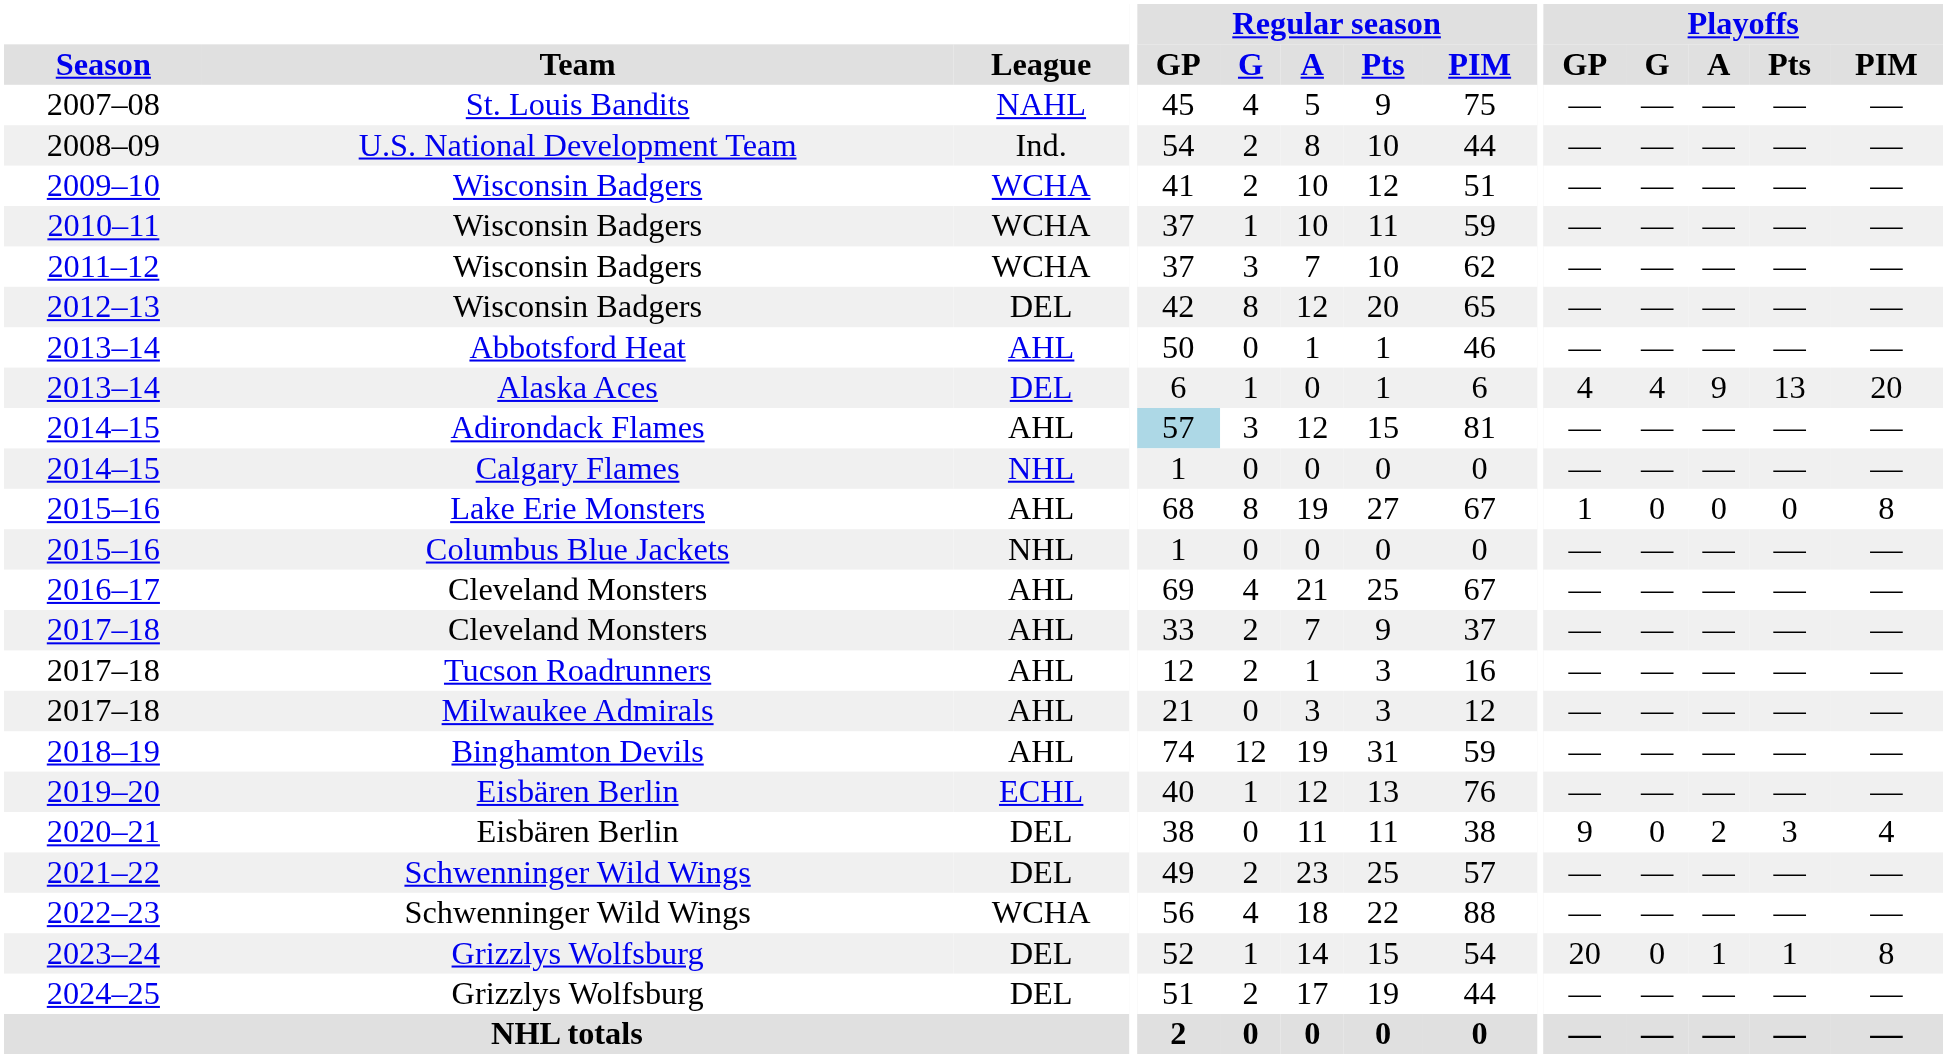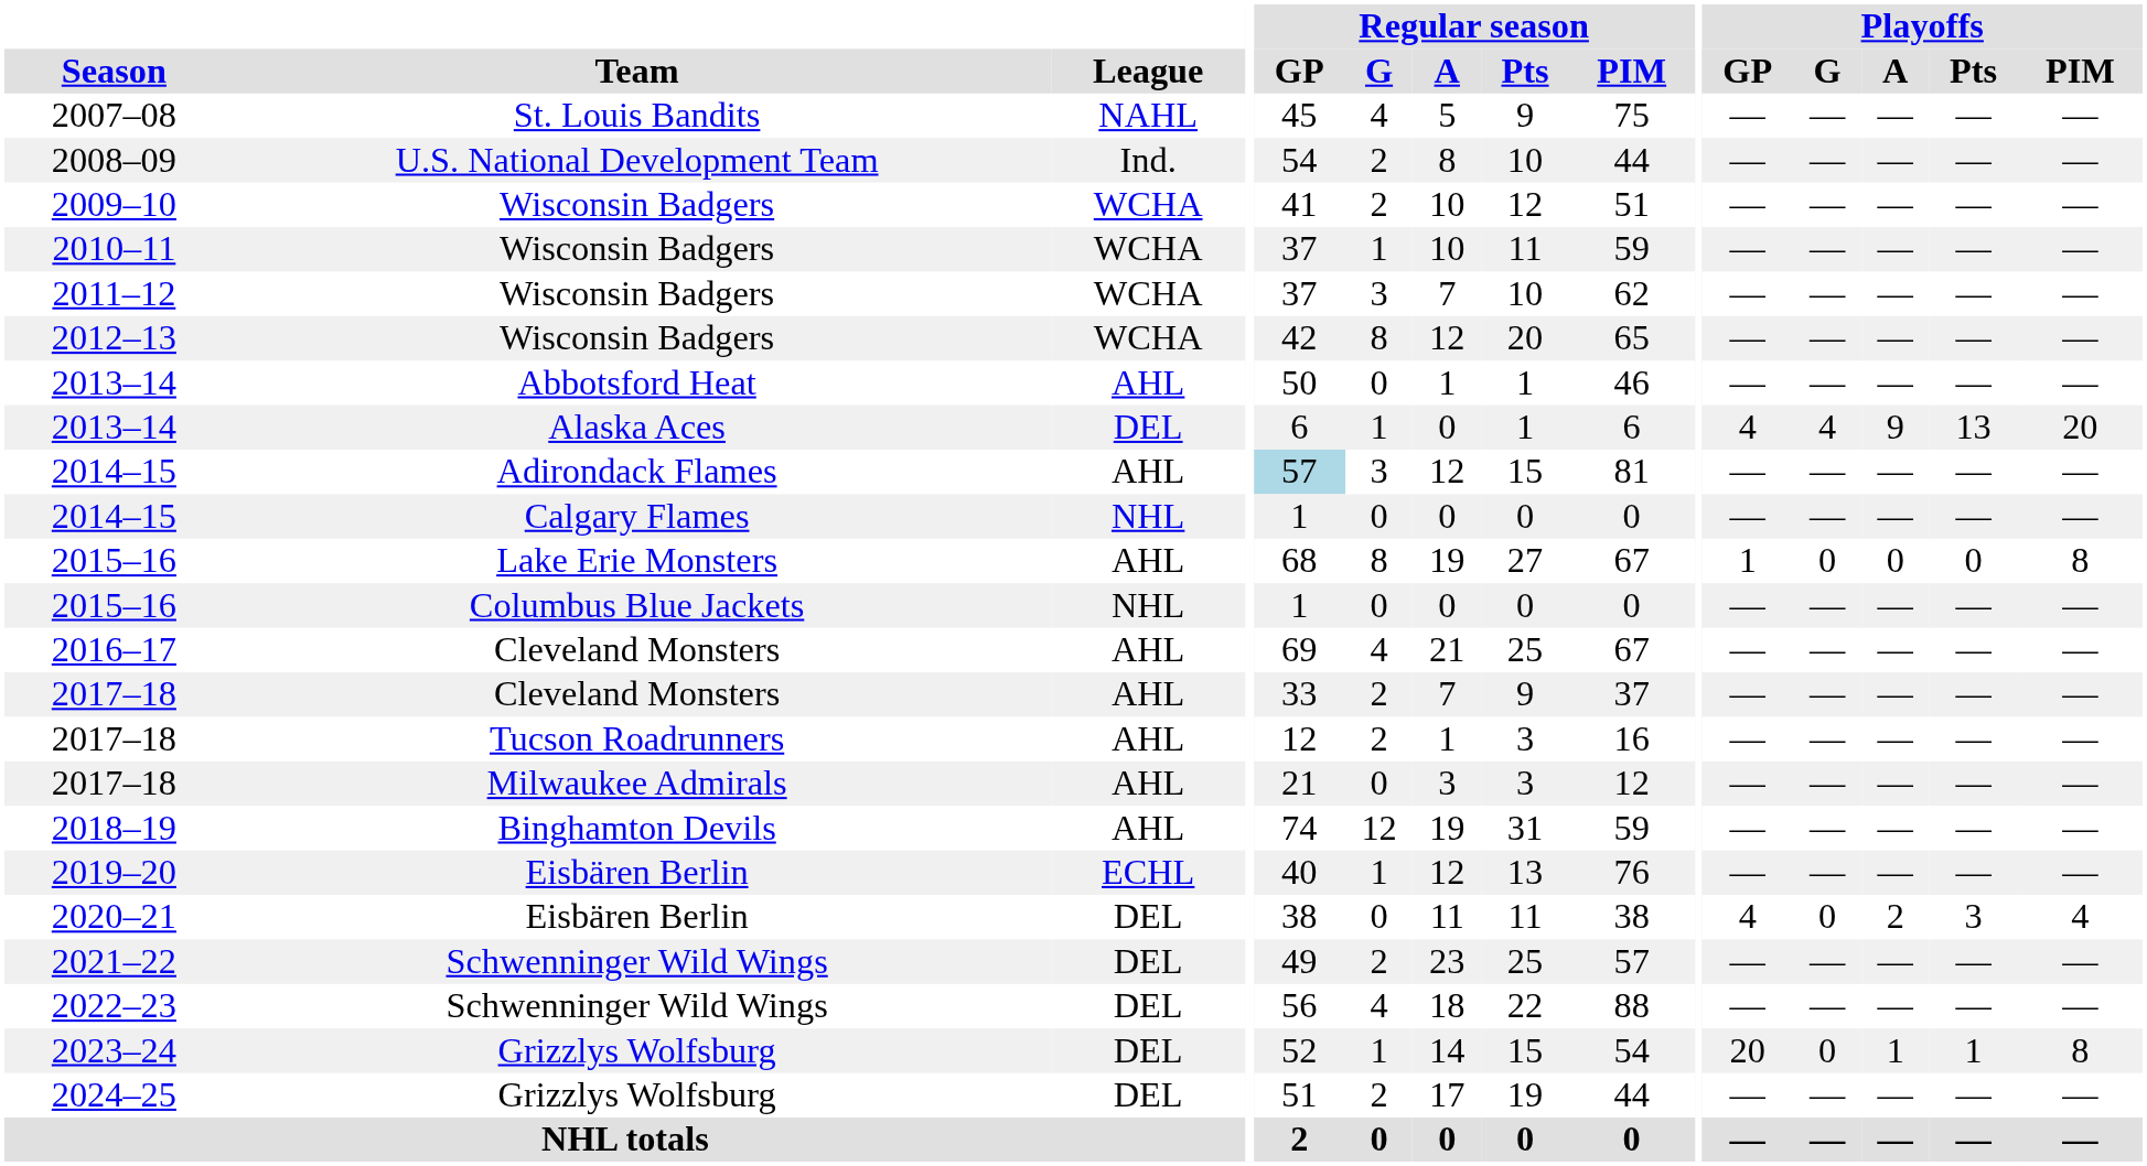2012–13 | League: DEL -> WCHA
2020–21 | Playoffs / GP: 9 -> 4
2022–23 | League: WCHA -> DEL
